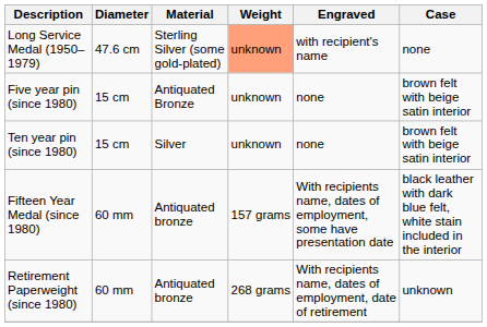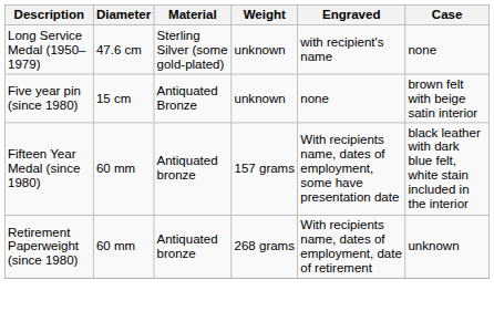Long Service Medal (1950–1979) | Weight: lightsalmon background -> no background
- row: Ten year pin (since 1980) | 15 cm | Silver | unknown | none | brown felt with beige satin interior
